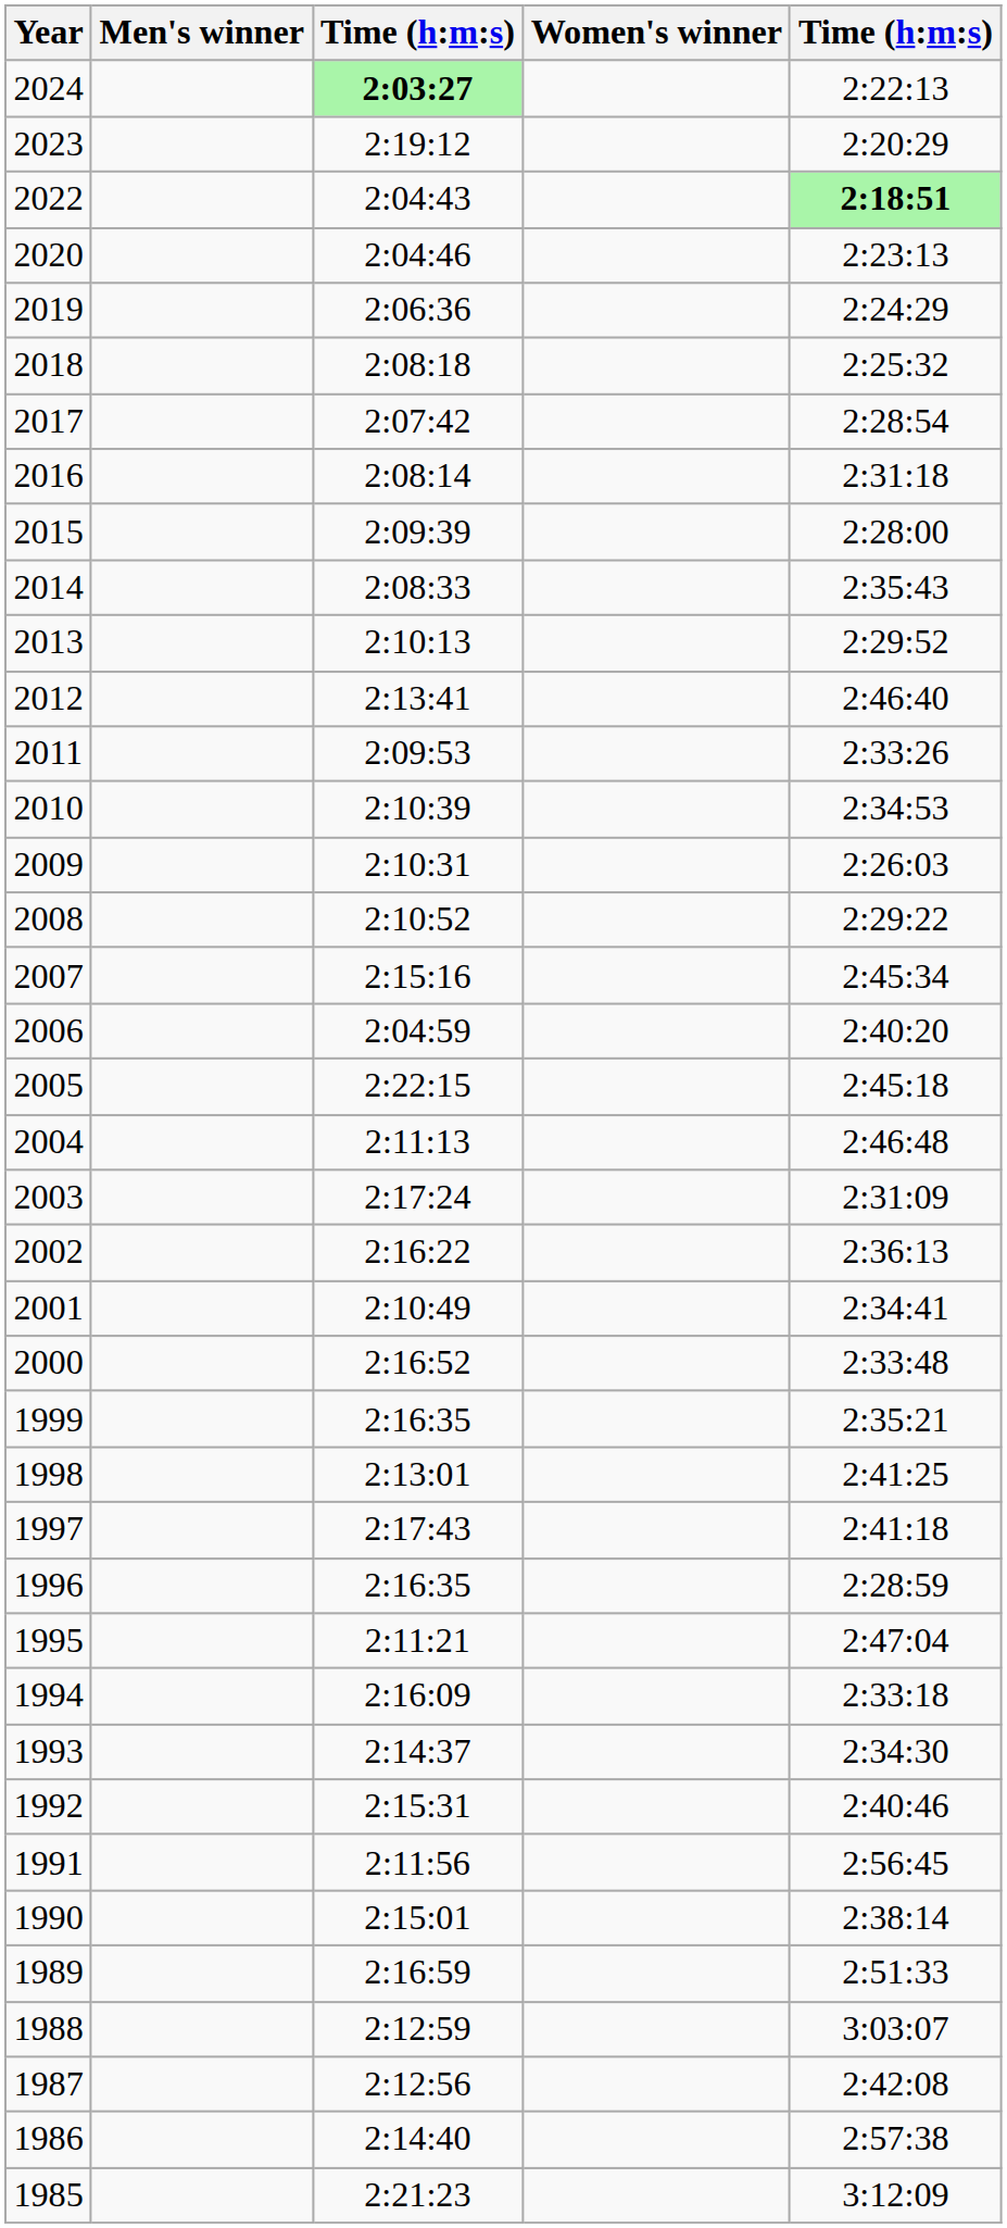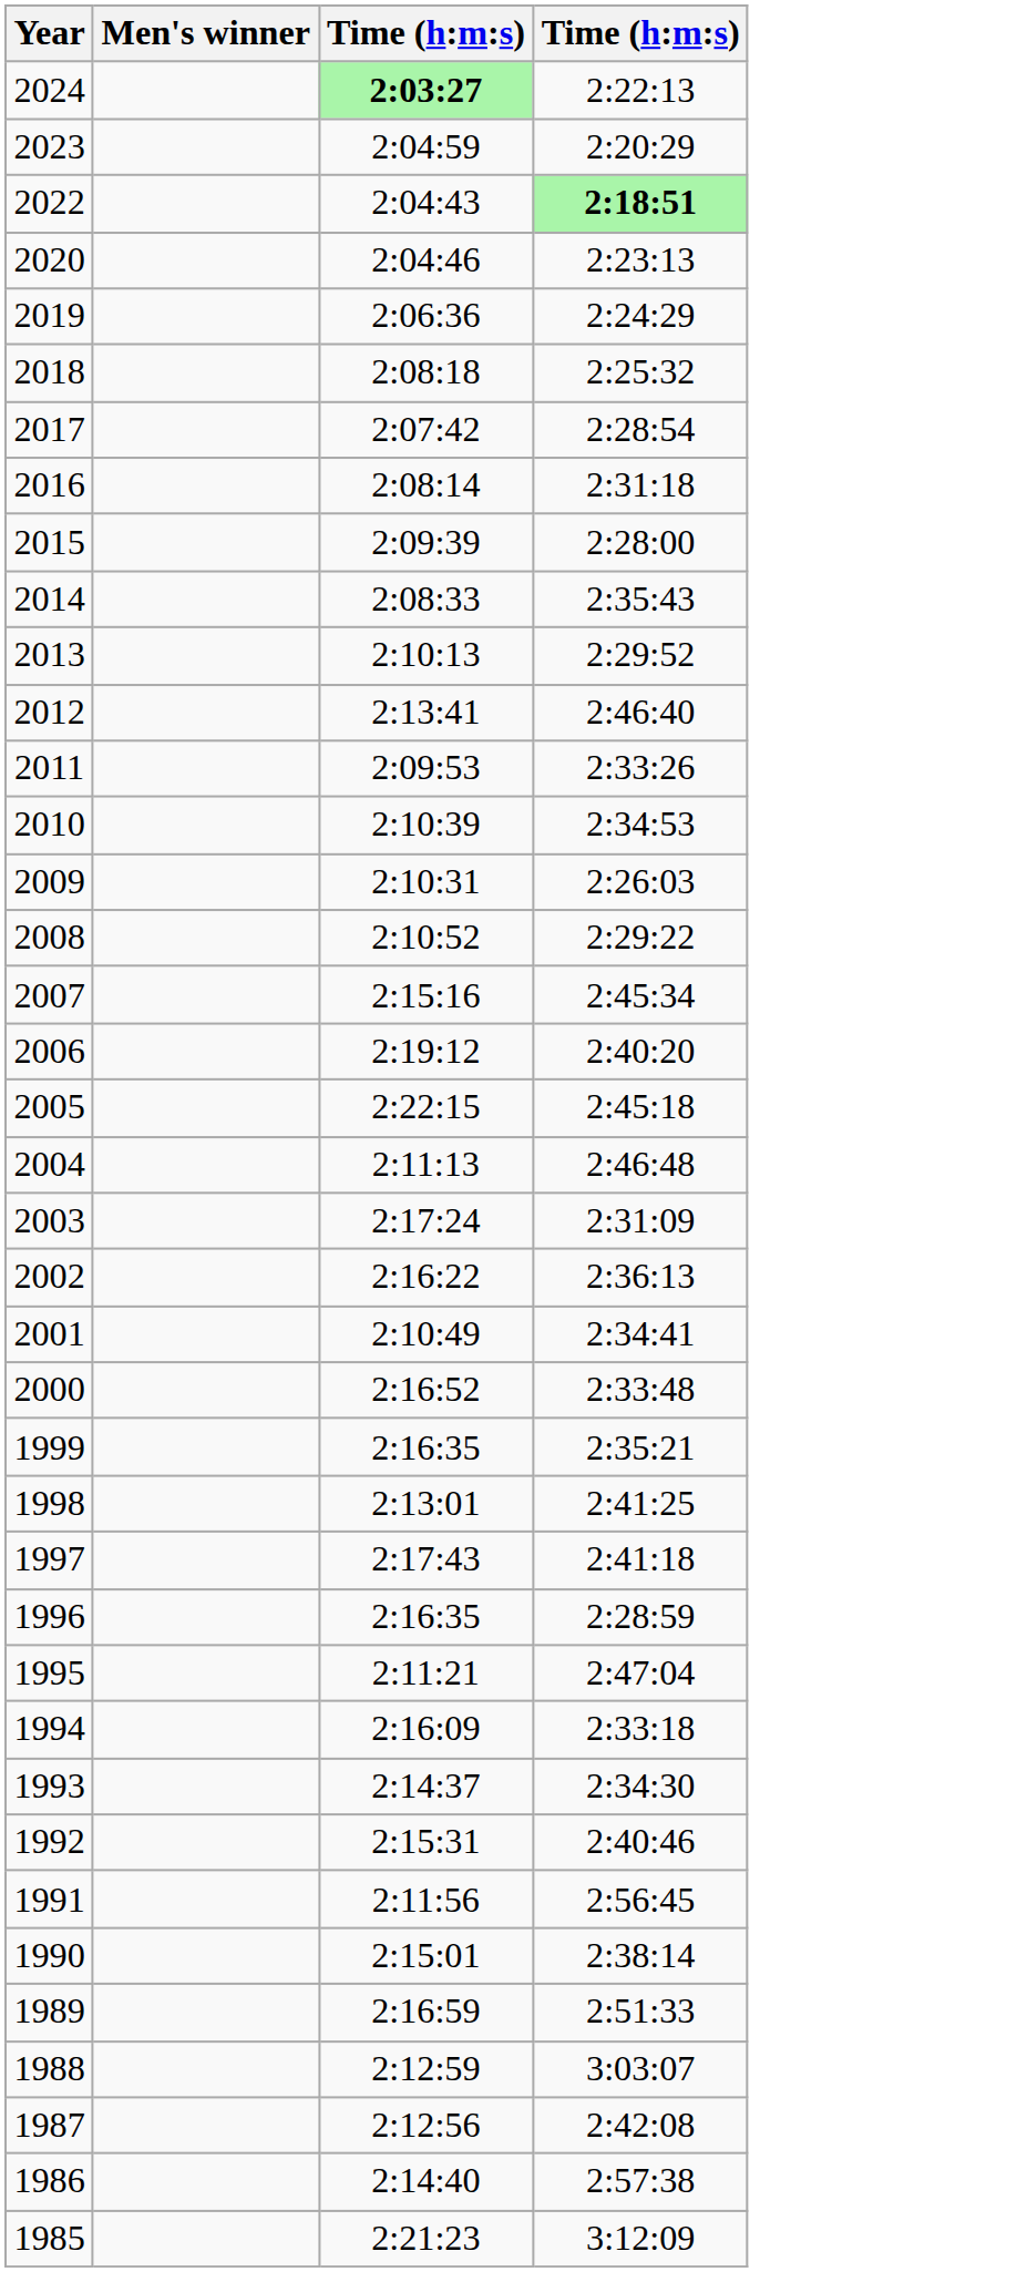- column: Women's winner
2023 | column 3: 2:19:12 -> 2:04:59
2006 | column 3: 2:04:59 -> 2:19:12
